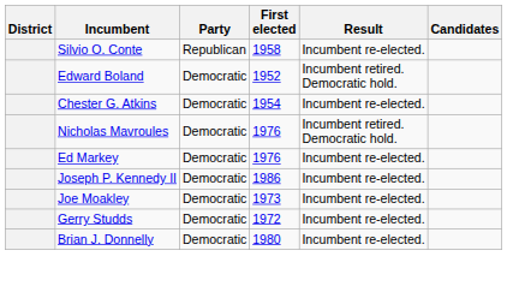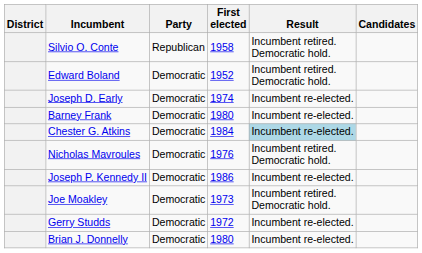Silvio O. Conte | Result: Incumbent re-elected. -> Incumbent retired. Democratic hold.
+ row: Joseph D. Early | Democratic | 1974 | Incumbent re-elected.
+ row: Barney Frank | Democratic | 1980 | Incumbent re-elected.
Chester G. Atkins | First elected: 1954 -> 1984
Chester G. Atkins | Result: no background -> lightblue background
- row: Ed Markey | Democratic | 1976 | Incumbent re-elected.
Joe Moakley | Result: Incumbent re-elected. -> Incumbent retired. Democratic hold.
